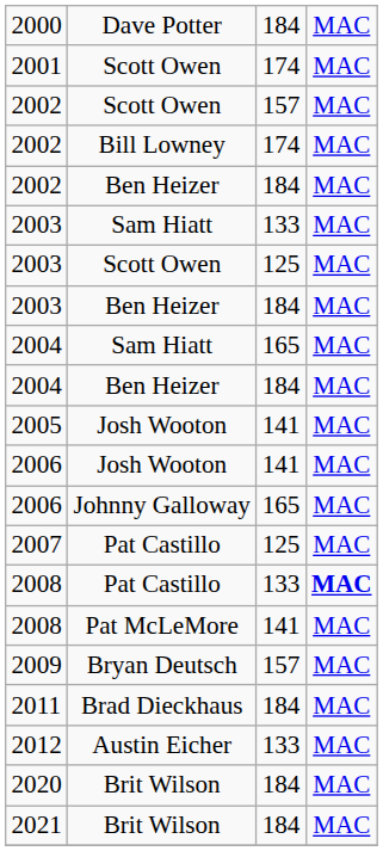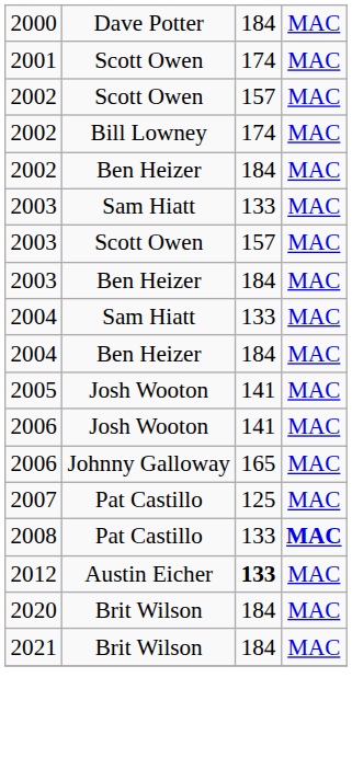2003 / Scott Owen | column 3: 125 -> 157
2004 / Sam Hiatt | column 3: 165 -> 133
- row: 2008 | Pat McLeMore | 141 | MAC
- row: 2009 | Bryan Deutsch | 157 | MAC
- row: 2011 | Brad Dieckhaus | 184 | MAC
2012 | column 3: normal -> bold
